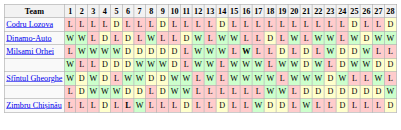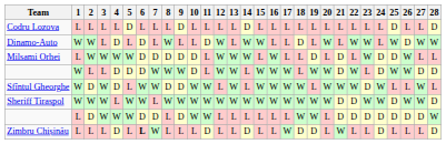Milsami Orhei | 16: bold -> normal
+ row: Sheriff Tiraspol | W | W | W | L | W | W | L | W | W | W | W | W | W | W | W | W | W | W | W | W | D | D | W | W | D | W | W | D
